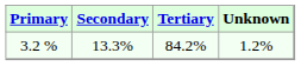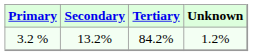3.2 % | Secondary: 13.3% -> 13.2%
